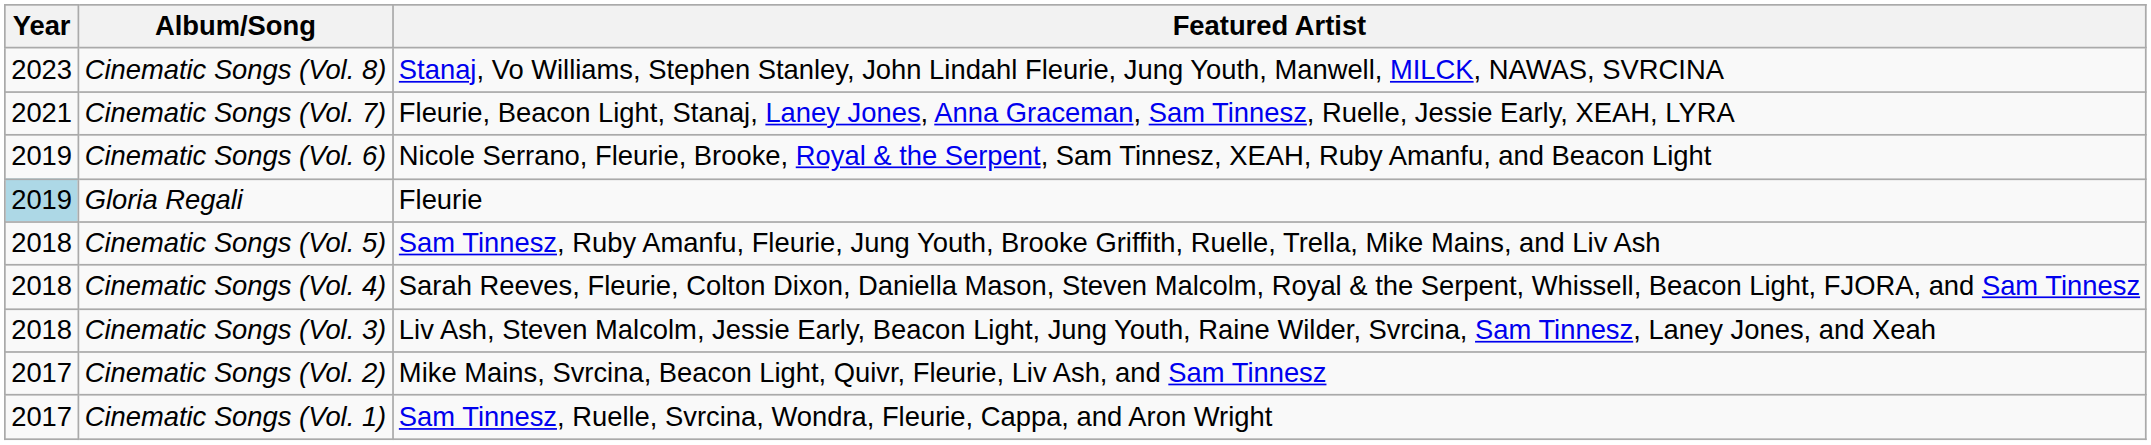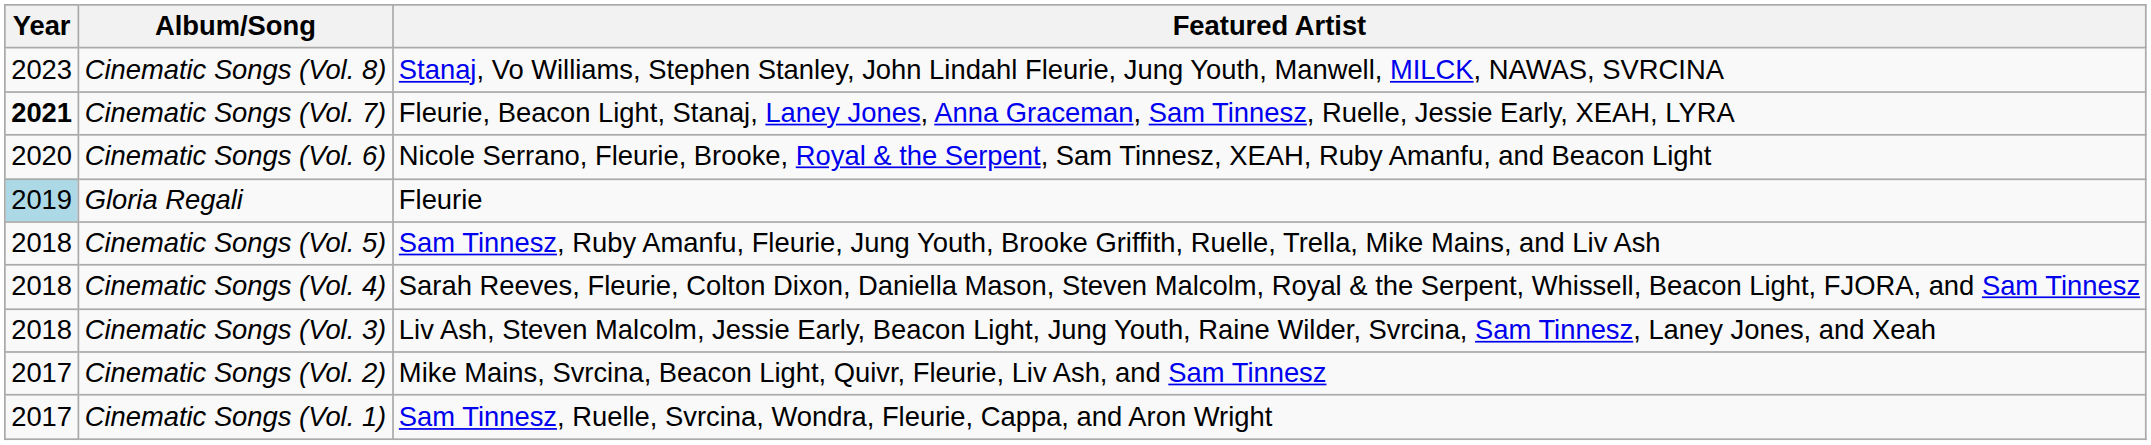Cinematic Songs (Vol. 7) | Year: normal -> bold
Cinematic Songs (Vol. 6) | Year: 2019 -> 2020
